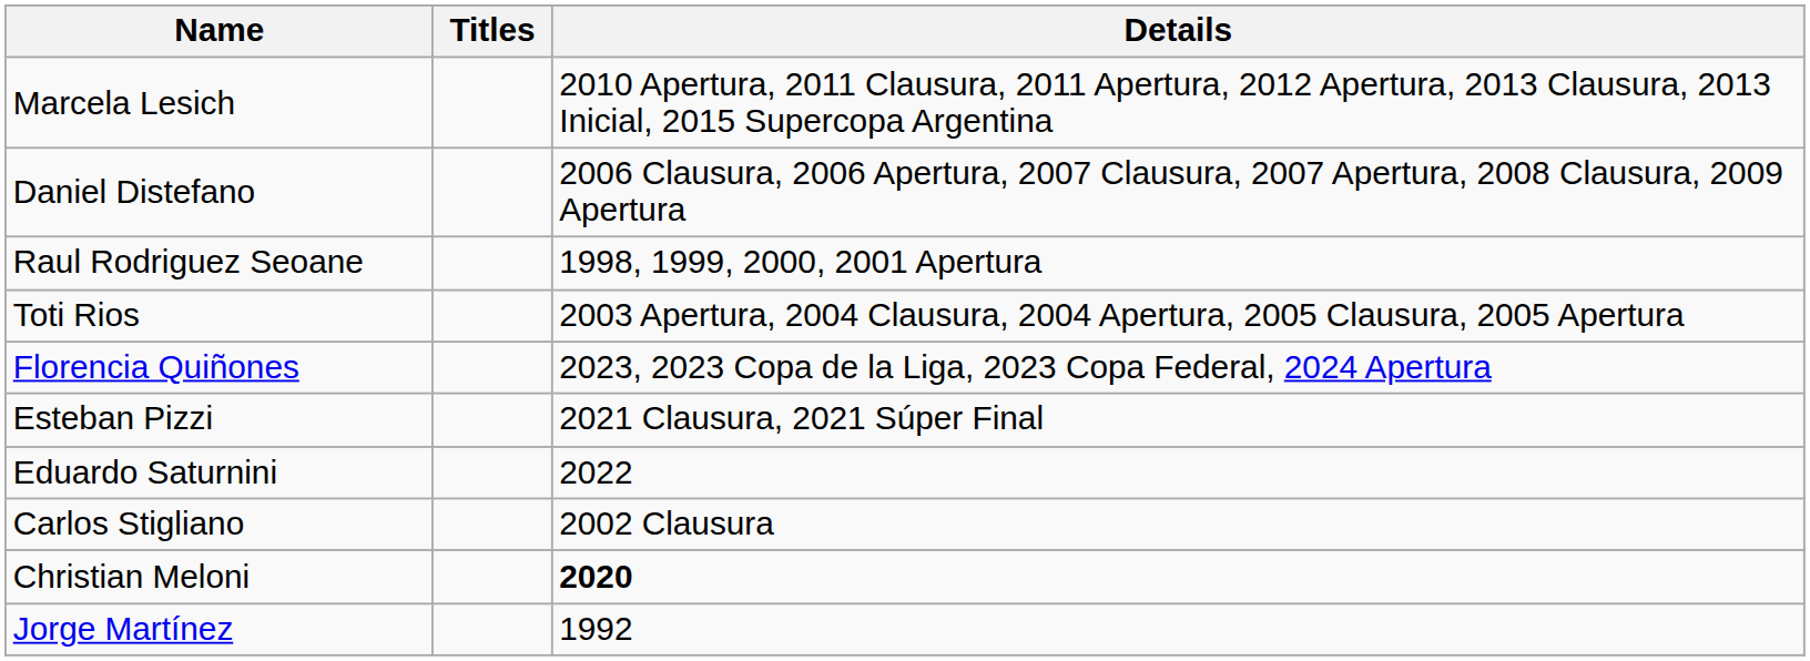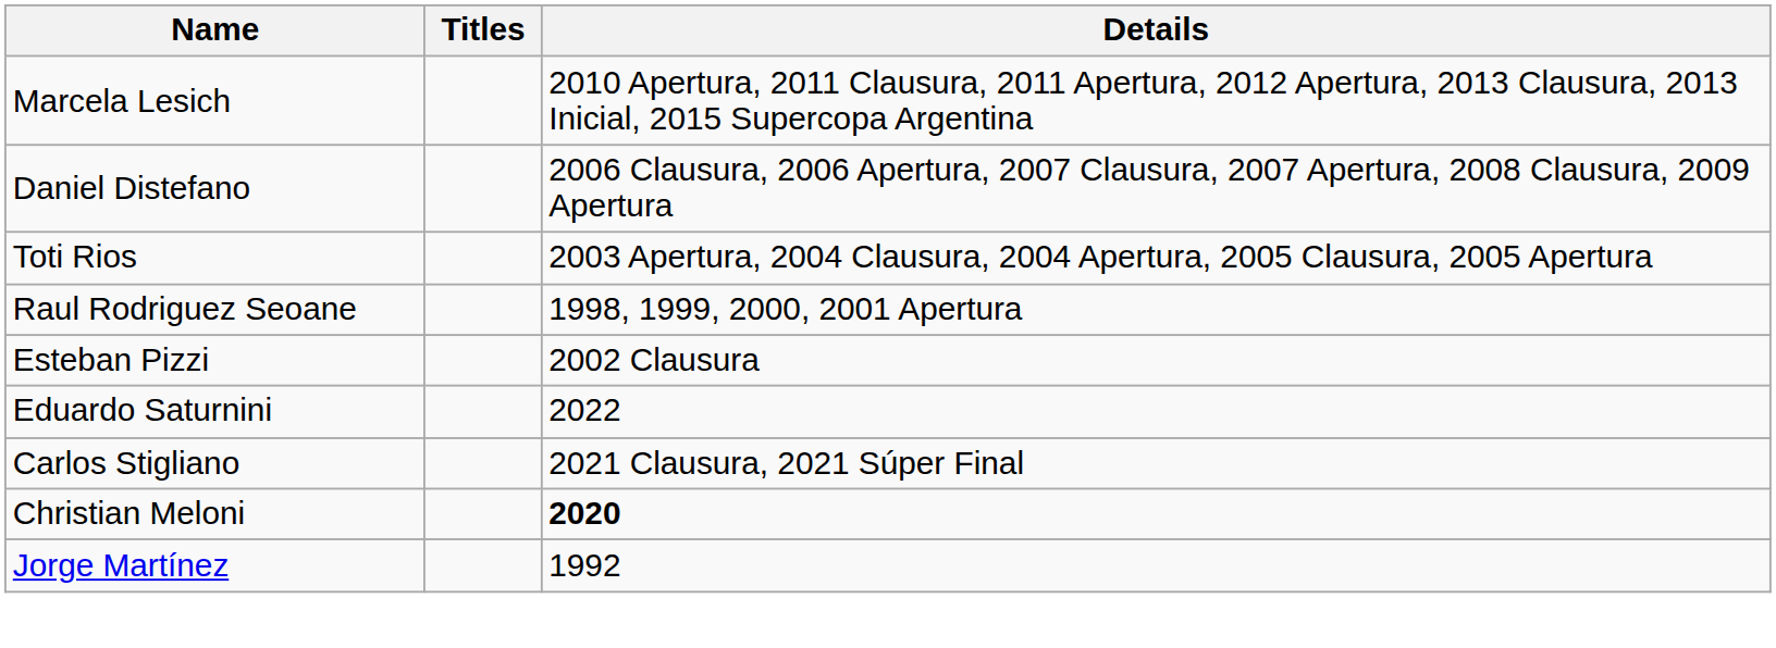rows swapped: Toti Rios <-> Raul Rodriguez Seoane
- row: Florencia Quiñones | 2023, 2023 Copa de la Liga, 2023 Copa Federal, 2024 Apertura
Esteban Pizzi | Details: 2021 Clausura, 2021 Súper Final -> 2002 Clausura
Carlos Stigliano | Details: 2002 Clausura -> 2021 Clausura, 2021 Súper Final
